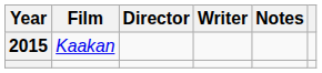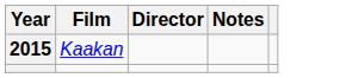- column: Writer
